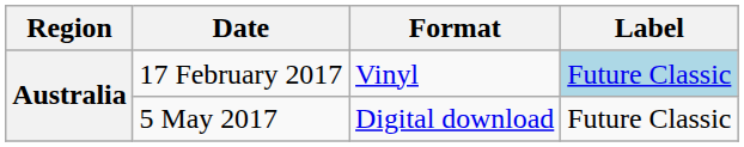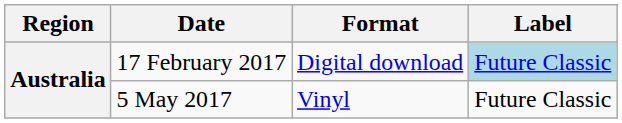17 February 2017 | Format: Vinyl -> Digital download
5 May 2017 | Format: Digital download -> Vinyl
